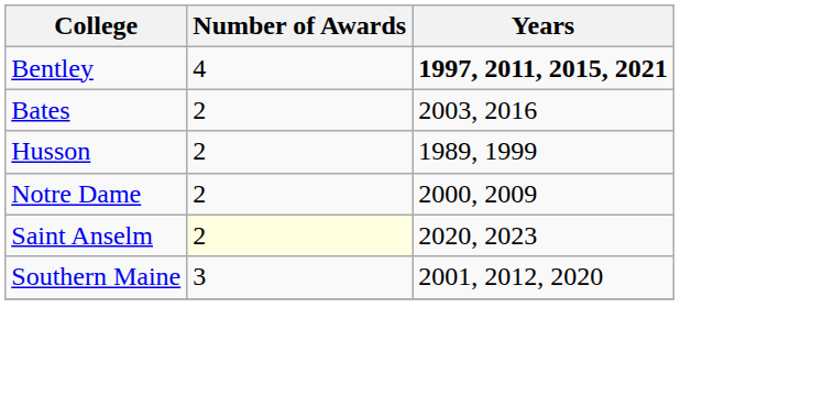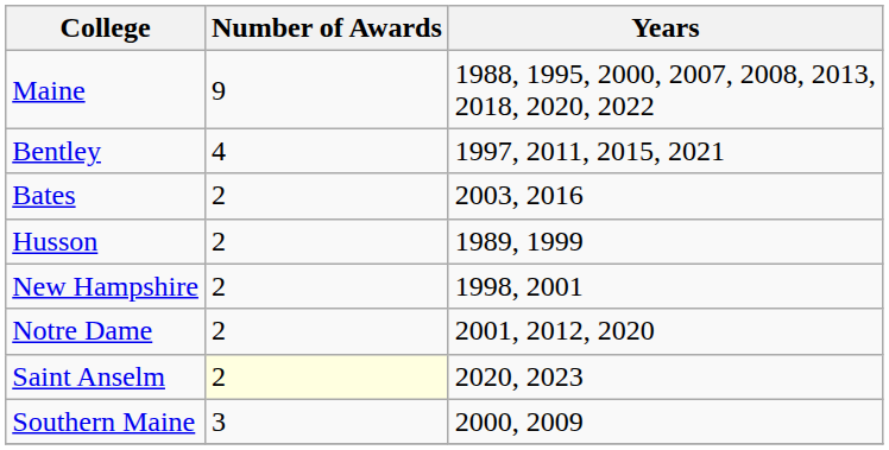+ row: Maine | 9 | 1988, 1995, 2000, 2007, 2008, 2013, 2018, 2020, 2022
Bentley | Years: bold -> normal
+ row: New Hampshire | 2 | 1998, 2001
Notre Dame | Years: 2000, 2009 -> 2001, 2012, 2020
Southern Maine | Years: 2001, 2012, 2020 -> 2000, 2009
